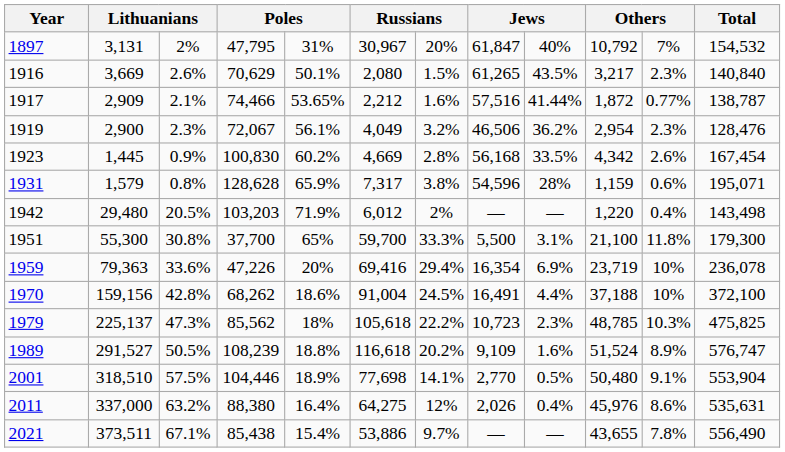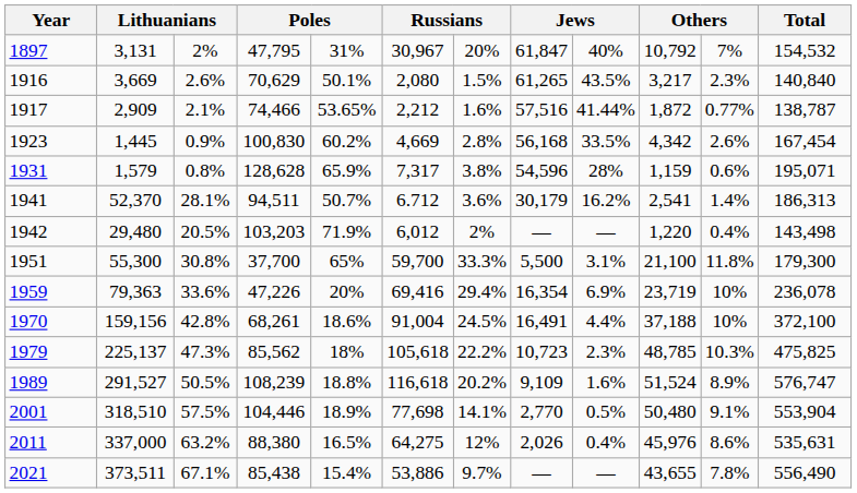- row: 1919 | 2,900 | 2.3% | 72,067 | 56.1% | 4,049 | 3.2% | 46,506 | 36.2% | 2,954 | 2.3% | 128,476
+ row: 1941 | 52,370 | 28.1% | 94,511 | 50.7% | 6.712 | 3.6% | 30,179 | 16.2% | 2,541 | 1.4% | 186,313
1970 | column 4: 68,262 -> 68,261
2011 | column 5: 16.4% -> 16.5%
